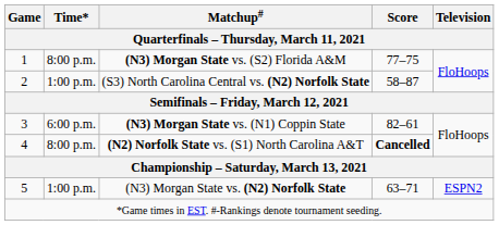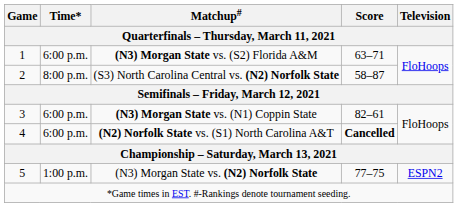(N3) Morgan State vs. (S2) Florida A&M | Time*: 8:00 p.m. -> 6:00 p.m.
(N3) Morgan State vs. (S2) Florida A&M | Score: 77–75 -> 63–71
(S3) North Carolina Central vs. (N2) Norfolk State | Time*: 1:00 p.m. -> 8:00 p.m.
(N2) Norfolk State vs. (S1) North Carolina A&T | Time*: 8:00 p.m. -> 6:00 p.m.
(N3) Morgan State vs. (N2) Norfolk State | Score: 63–71 -> 77–75
